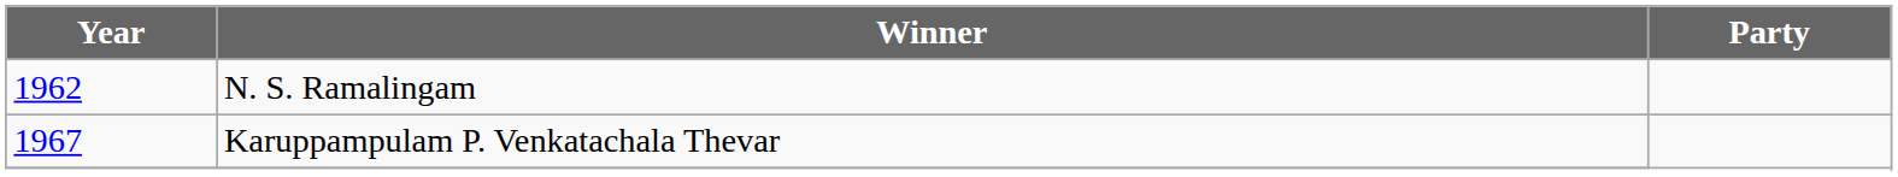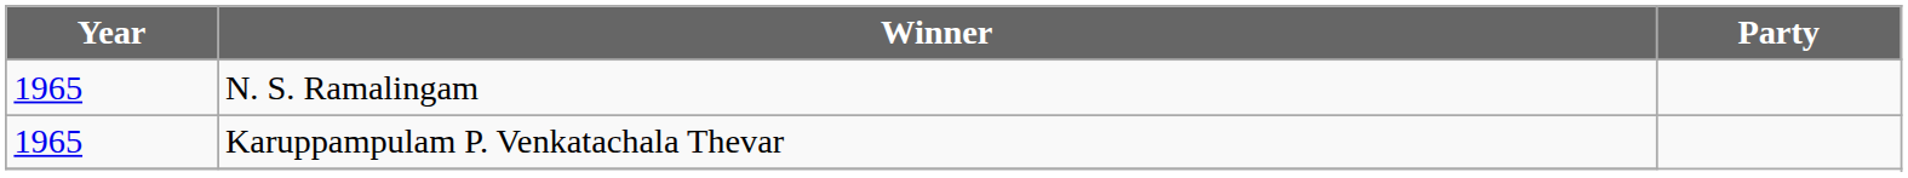N. S. Ramalingam | Year: 1962 -> 1965
Karuppampulam P. Venkatachala Thevar | Year: 1967 -> 1965
